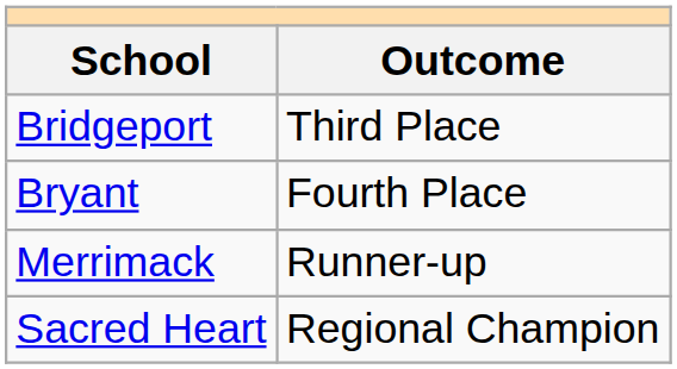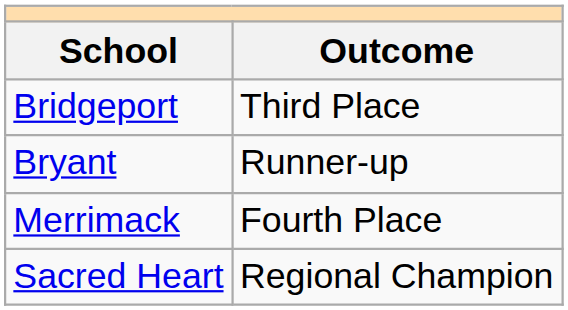Bryant | Outcome: Fourth Place -> Runner-up
Merrimack | Outcome: Runner-up -> Fourth Place
